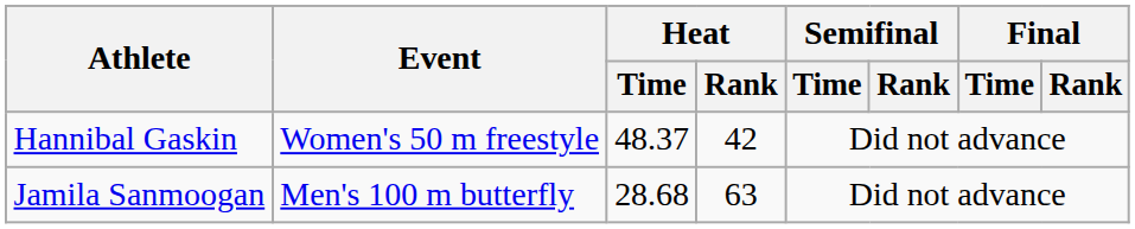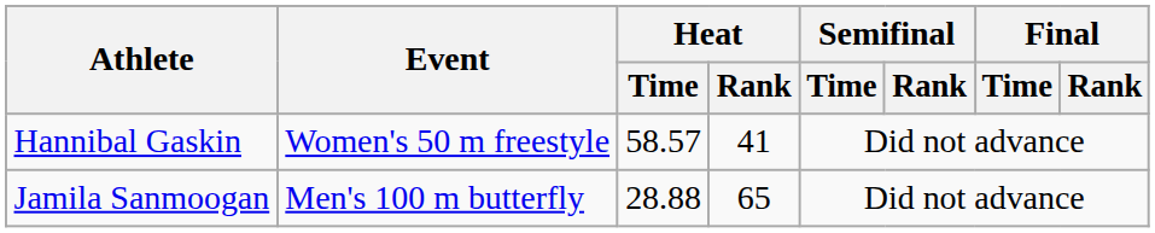Hannibal Gaskin | Heat / Time: 48.37 -> 58.57
Hannibal Gaskin | Heat / Rank: 42 -> 41
Jamila Sanmoogan | Heat / Time: 28.68 -> 28.88
Jamila Sanmoogan | Heat / Rank: 63 -> 65
